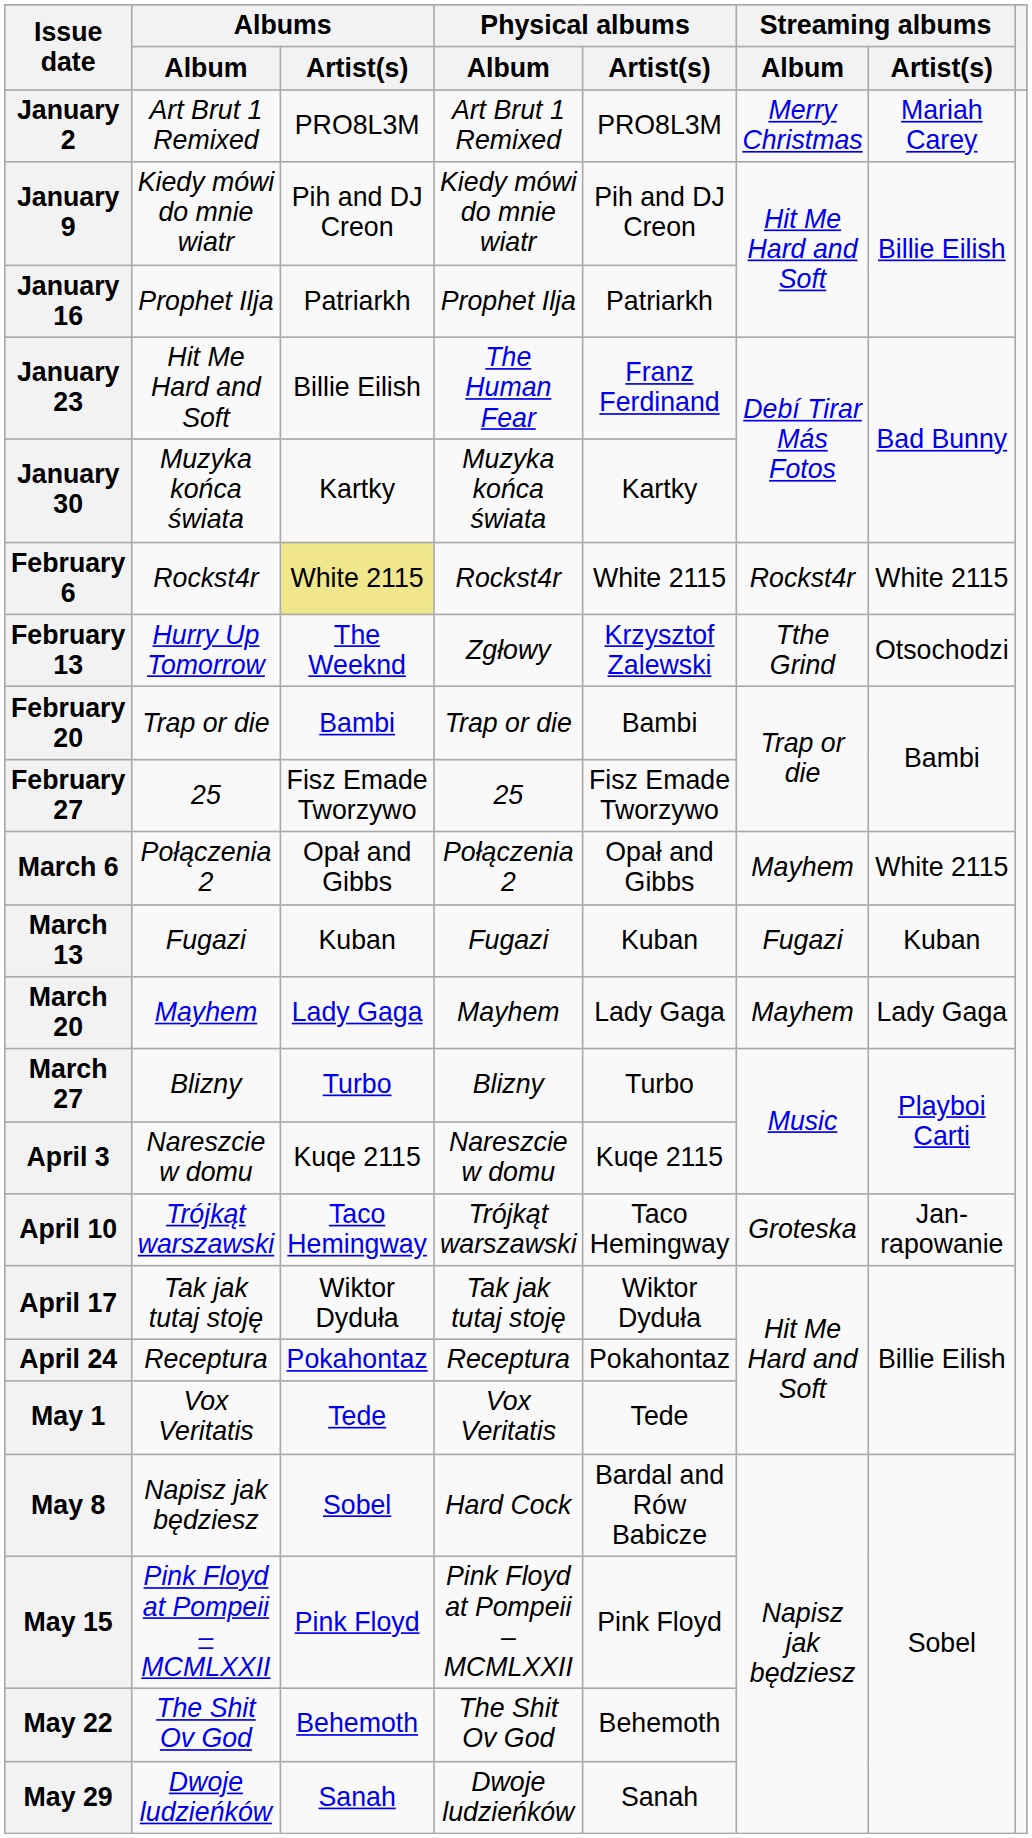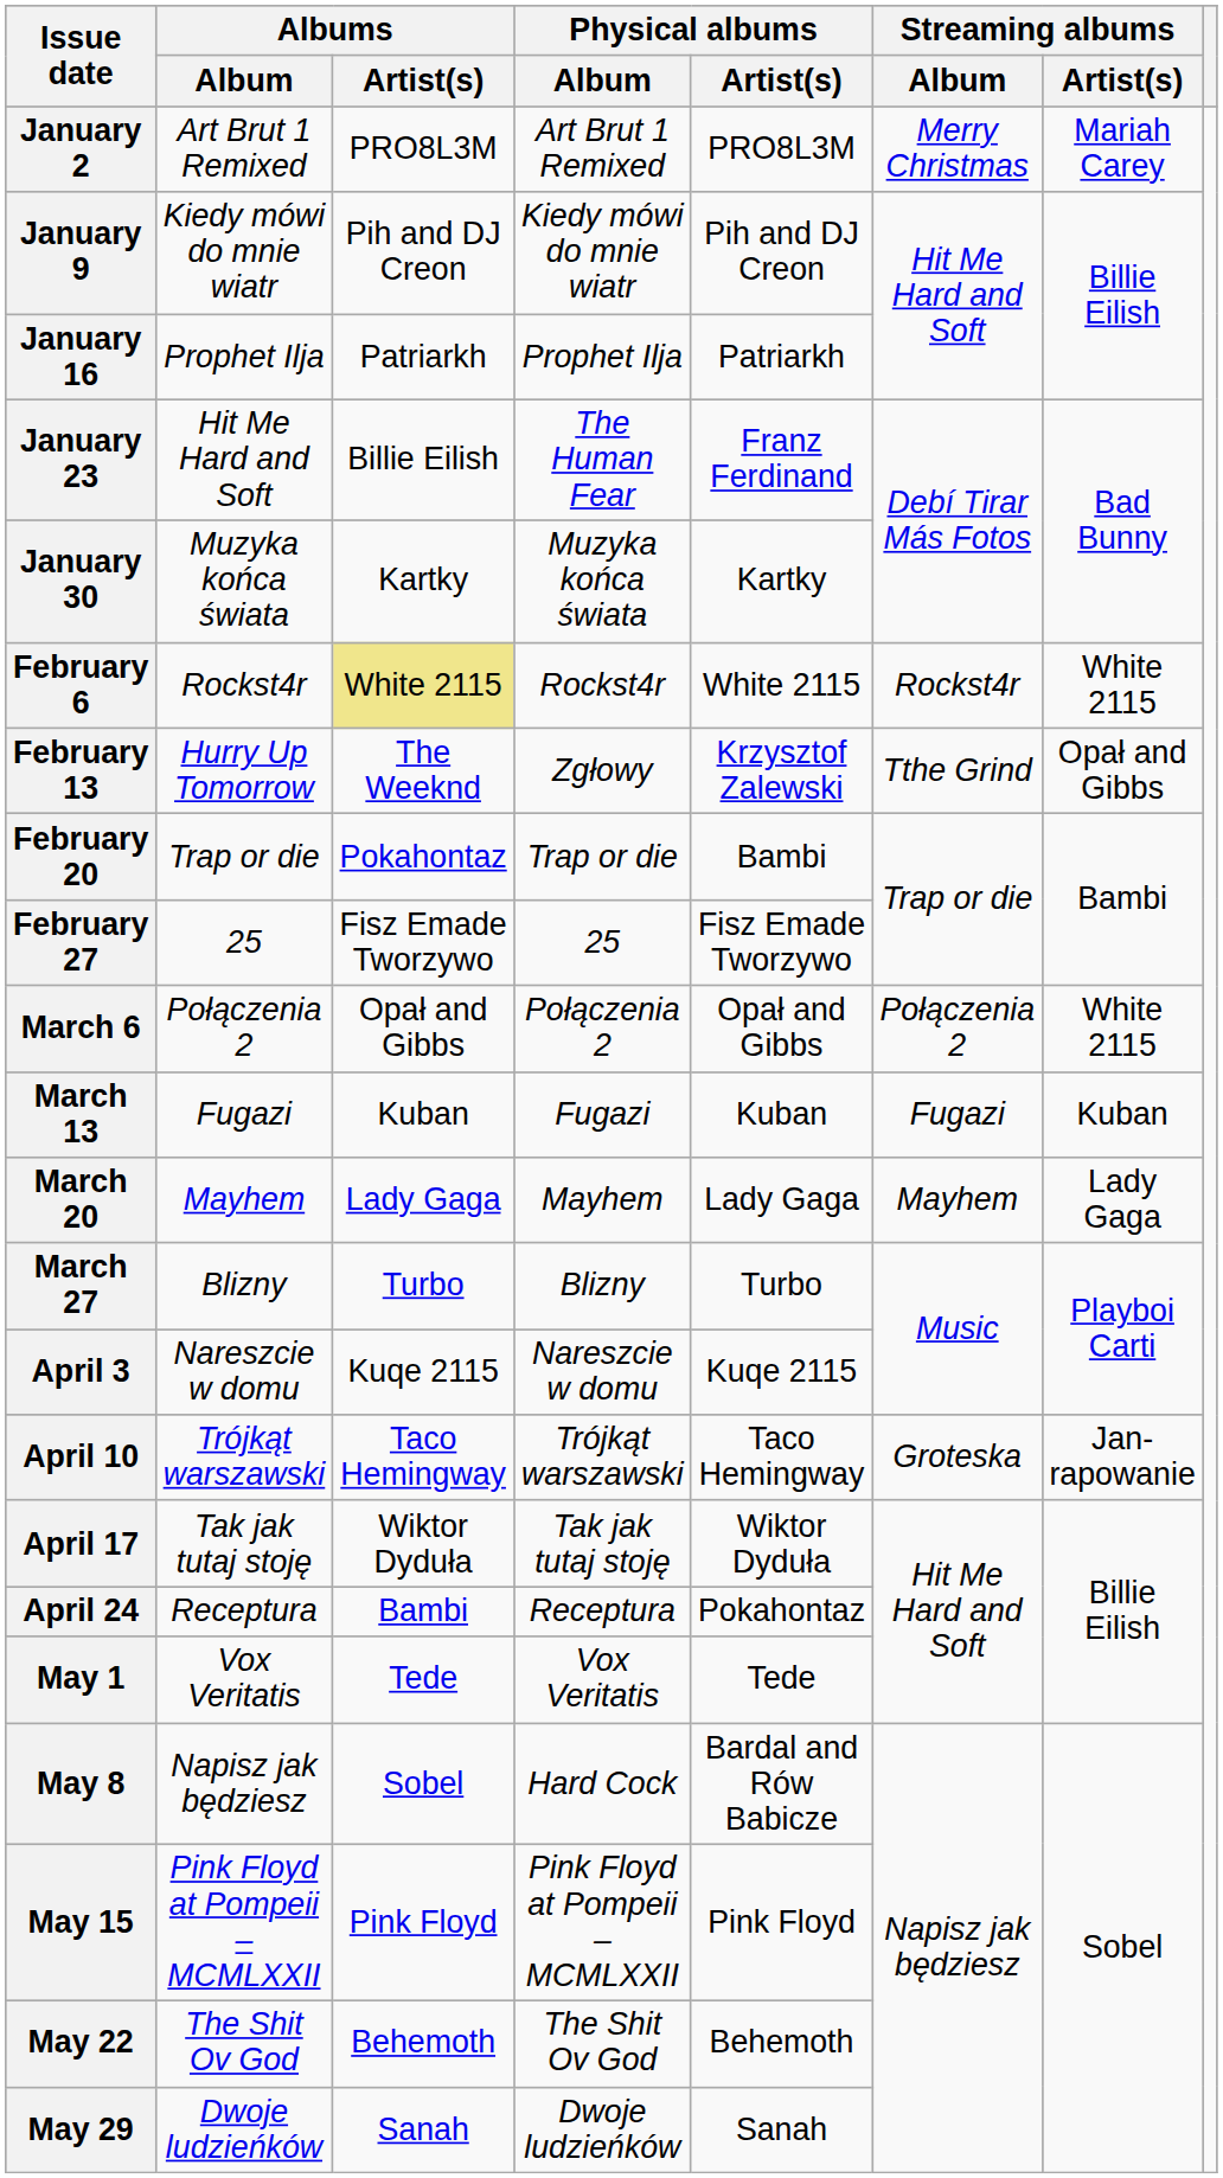February 13 | Streaming albums / Artist(s): Otsochodzi -> Opał and Gibbs
February 20 | Albums / Artist(s): Bambi -> Pokahontaz
March 6 | Streaming albums / Album: Mayhem -> Połączenia 2
April 24 | Albums / Artist(s): Pokahontaz -> Bambi
